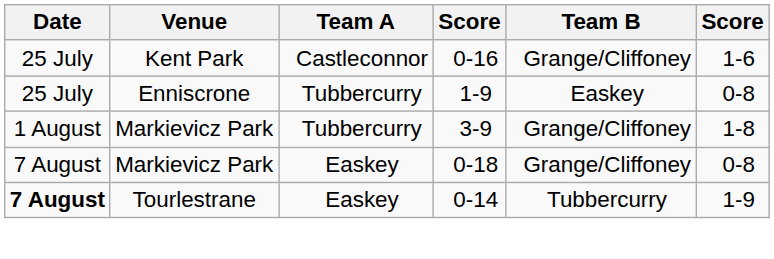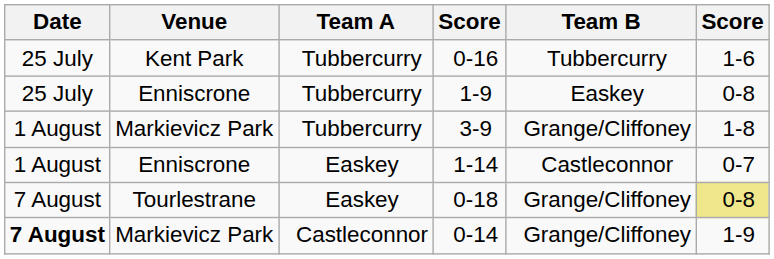0-16 | Team A: Castleconnor -> Tubbercurry
0-16 | Team B: Grange/Cliffoney -> Tubbercurry
+ row: 1 August | Enniscrone | Easkey | 1-14 | Castleconnor | 0-7
0-18 | Venue: Markievicz Park -> Tourlestrane
0-18 | column 6: no background -> khaki background
0-14 | Venue: Tourlestrane -> Markievicz Park
0-14 | Team A: Easkey -> Castleconnor
0-14 | Team B: Tubbercurry -> Grange/Cliffoney
